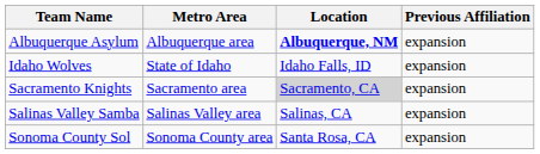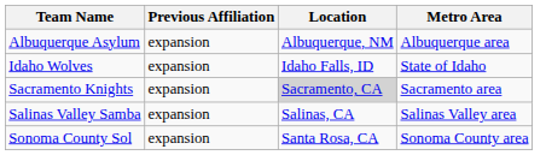columns swapped: Metro Area <-> Previous Affiliation
Albuquerque Asylum | Location: bold -> normal
